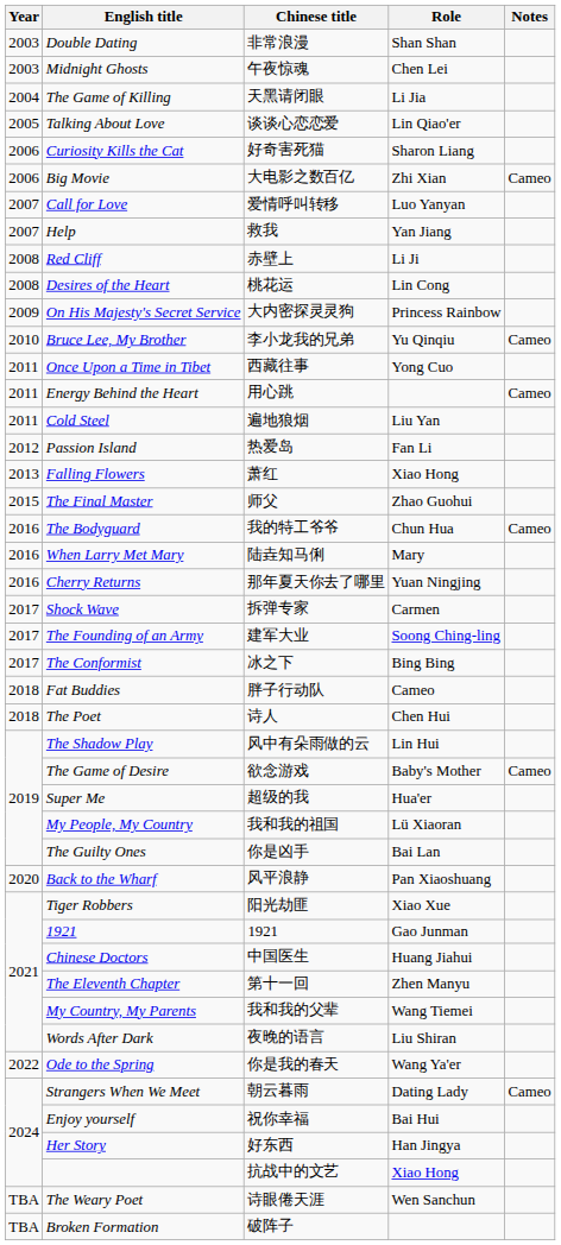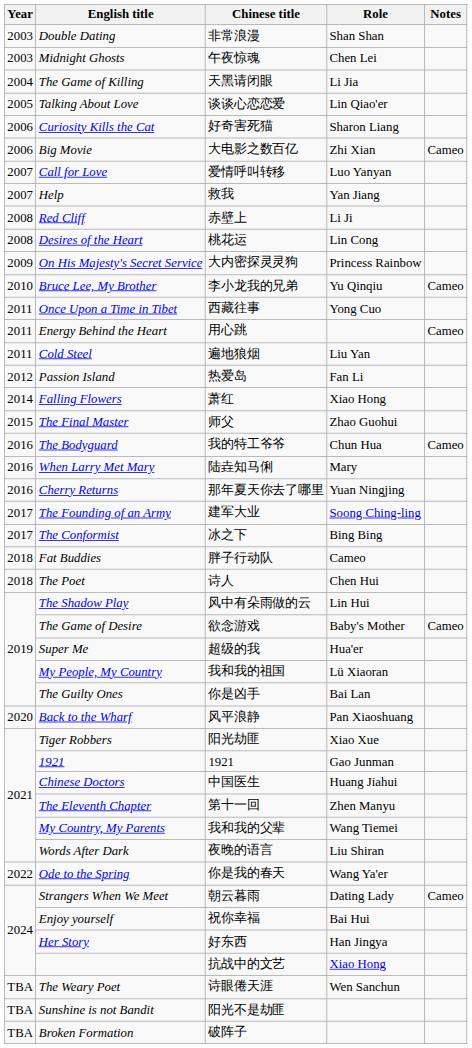Falling Flowers | Year: 2013 -> 2014
- row: 2017 | Shock Wave | 拆弹专家 | Carmen
+ row: TBA | Sunshine is not Bandit | 阳光不是劫匪
